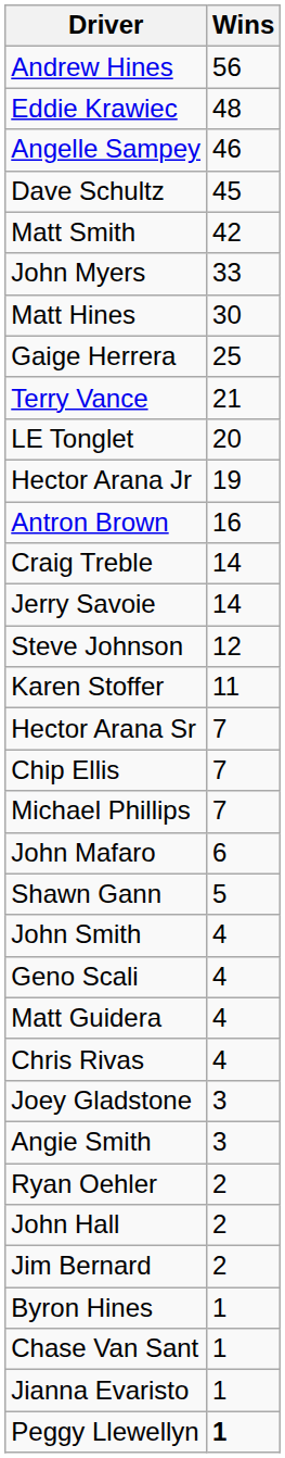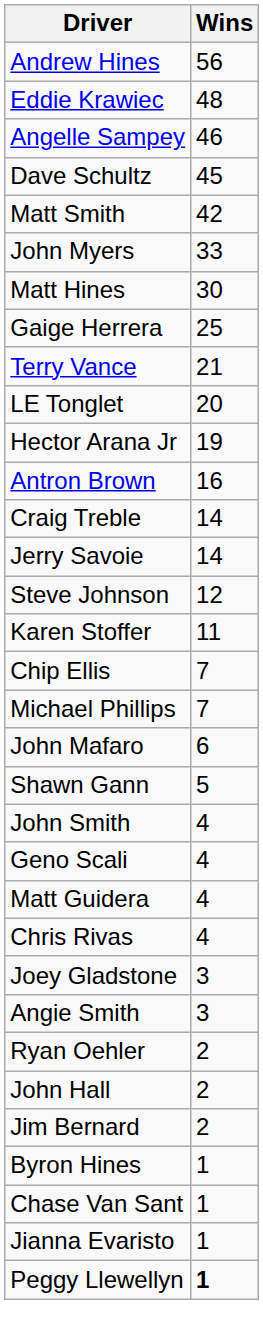- row: Hector Arana Sr | 7
